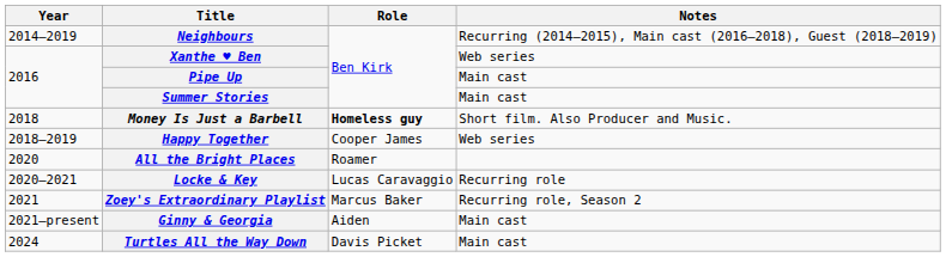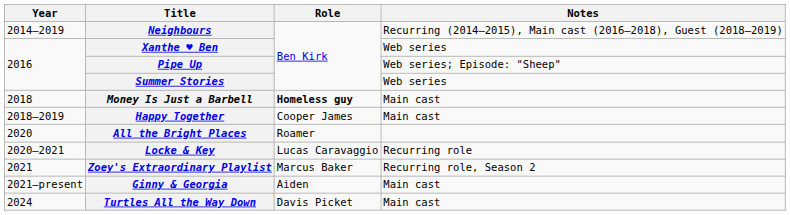Pipe Up | Notes: Main cast -> Web series; Episode: "Sheep"
Summer Stories | Notes: Main cast -> Web series
Money Is Just a Barbell | Notes: Short film. Also Producer and Music. -> Main cast
Happy Together | Notes: Web series -> Main cast
